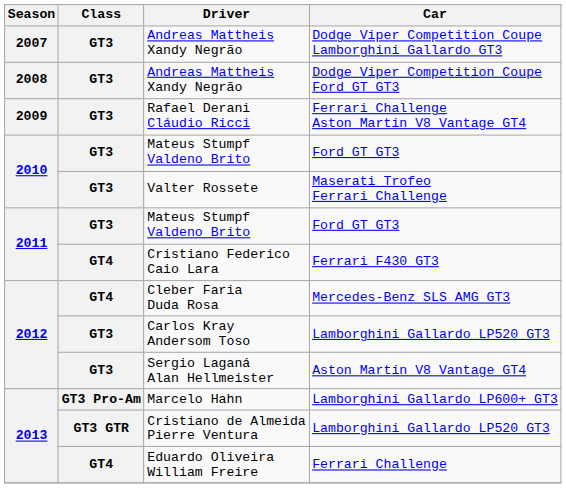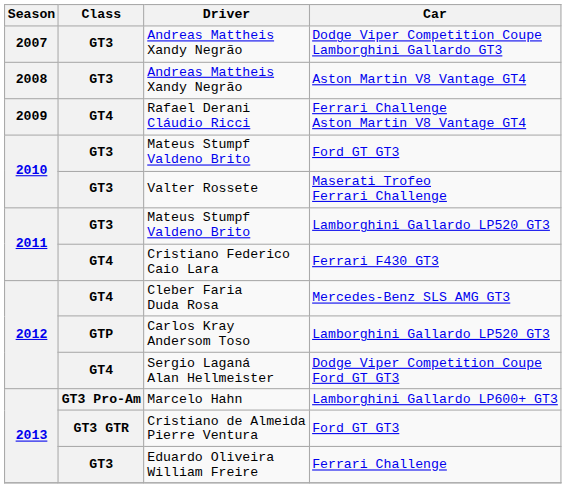2008 / Andreas Mattheis Xandy Negrão | Car: Dodge Viper Competition Coupe Ford GT GT3 -> Aston Martin V8 Vantage GT4
Rafael Derani Cláudio Ricci | Class: GT3 -> GT4
2011 / Mateus Stumpf Valdeno Brito | Car: Ford GT GT3 -> Lamborghini Gallardo LP520 GT3
Carlos Kray Andersom Toso | Class: GT3 -> GTP
Sergio Laganá Alan Hellmeister | Class: GT3 -> GT4
Sergio Laganá Alan Hellmeister | Car: Aston Martin V8 Vantage GT4 -> Dodge Viper Competition Coupe Ford GT GT3
Cristiano de Almeida Pierre Ventura | Car: Lamborghini Gallardo LP520 GT3 -> Ford GT GT3
Eduardo Oliveira William Freire | Class: GT4 -> GT3
